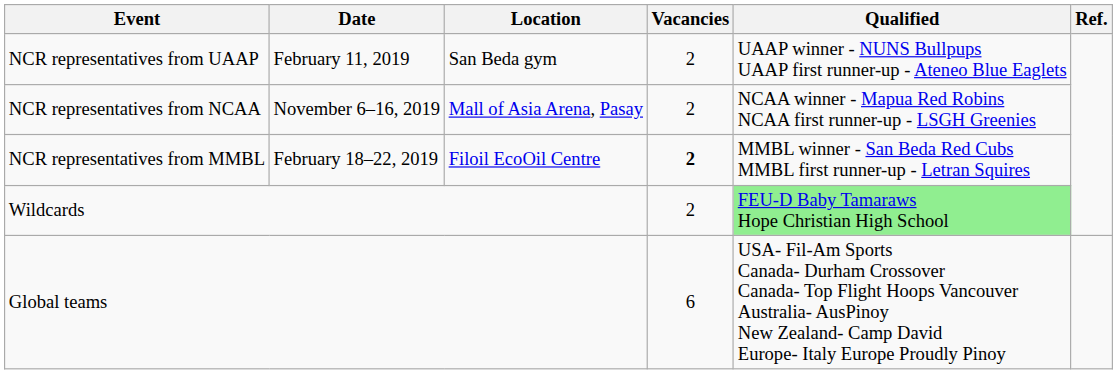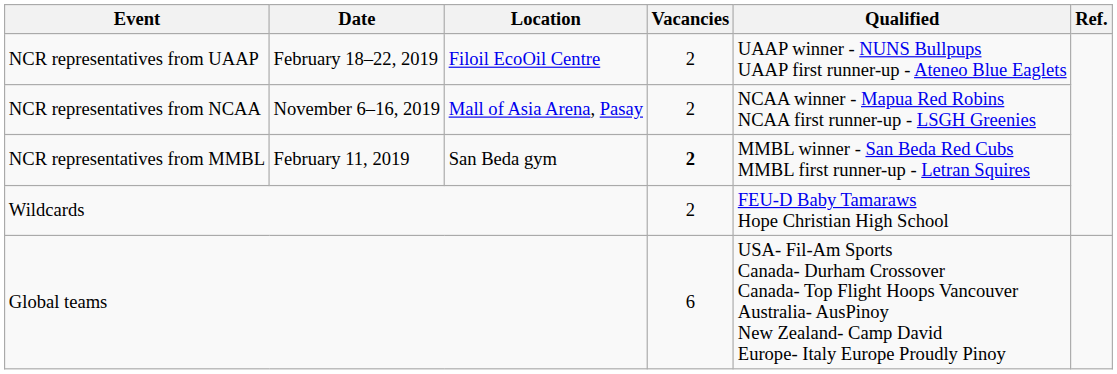NCR representatives from UAAP | Date: February 11, 2019 -> February 18–22, 2019
NCR representatives from UAAP | Location: San Beda gym -> Filoil EcoOil Centre
NCR representatives from MMBL | Date: February 18–22, 2019 -> February 11, 2019
NCR representatives from MMBL | Location: Filoil EcoOil Centre -> San Beda gym
Wildcards | Qualified: lightgreen background -> no background
